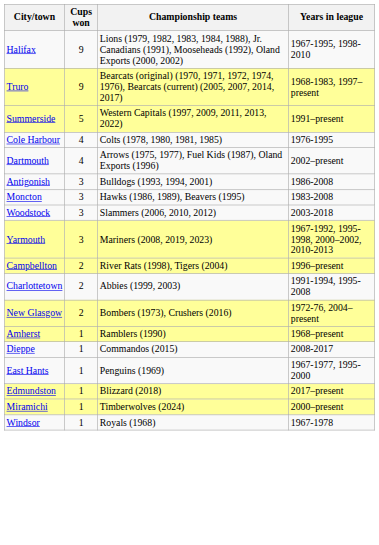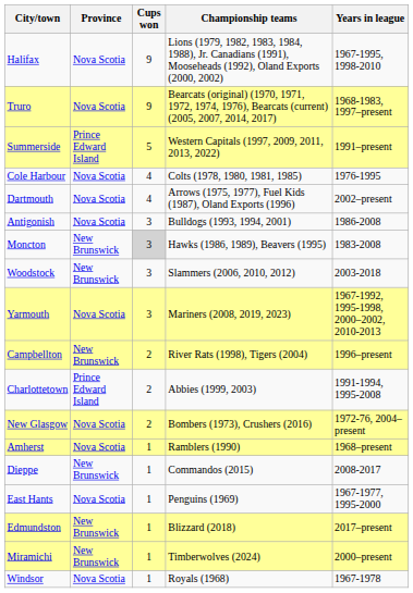+ column: Province | Nova Scotia | Nova Scotia | Prince Edward Island | Nova Scotia | Nova Scotia | Nova Scotia | New Brunswick | New Brunswick | Nova Scotia | New Brunswick | Prince Edward Island | Nova Scotia | Nova Scotia | New Brunswick | Nova Scotia | New Brunswick | New Brunswick | Nova Scotia
Moncton | Cups won: no background -> lightgrey background
